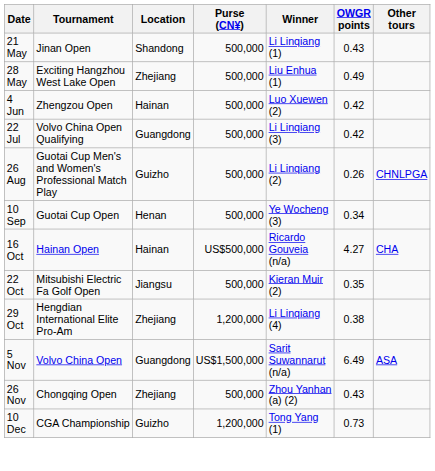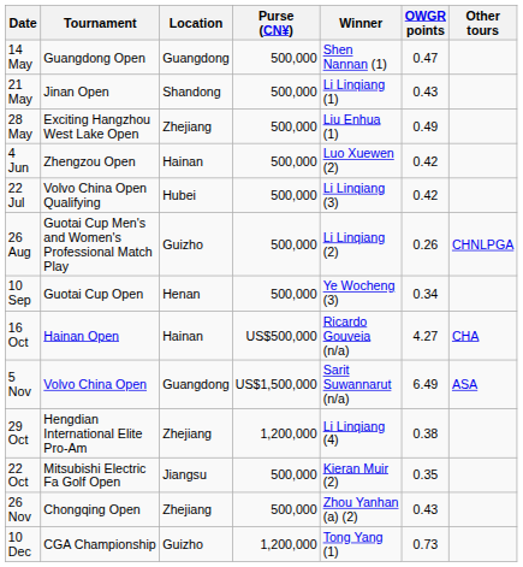+ row: 14 May | Guangdong Open | Guangdong | 500,000 | Shen Nannan (1) | 0.47
22 Jul | Location: Guangdong -> Hubei
rows swapped: 22 Oct <-> 5 Nov
